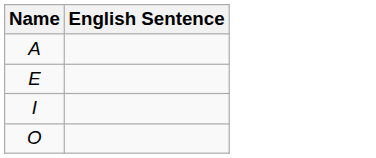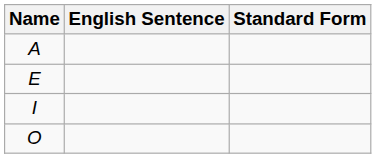+ column: Standard Form
